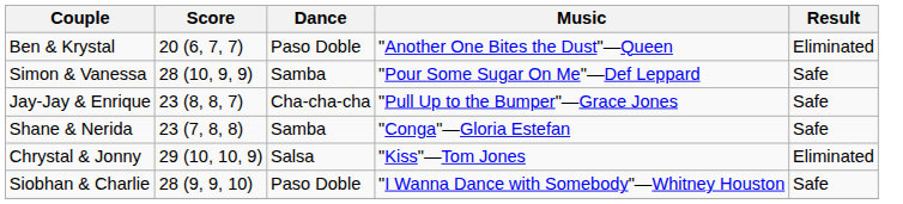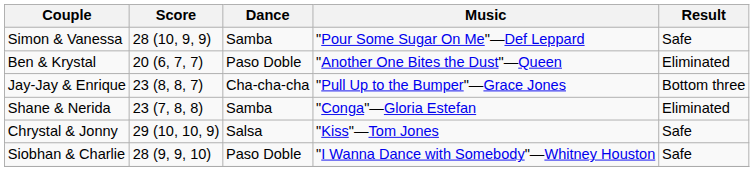rows swapped: Simon & Vanessa <-> Ben & Krystal
Jay-Jay & Enrique | Result: Safe -> Bottom three
Shane & Nerida | Result: Safe -> Eliminated
Chrystal & Jonny | Result: Eliminated -> Safe
